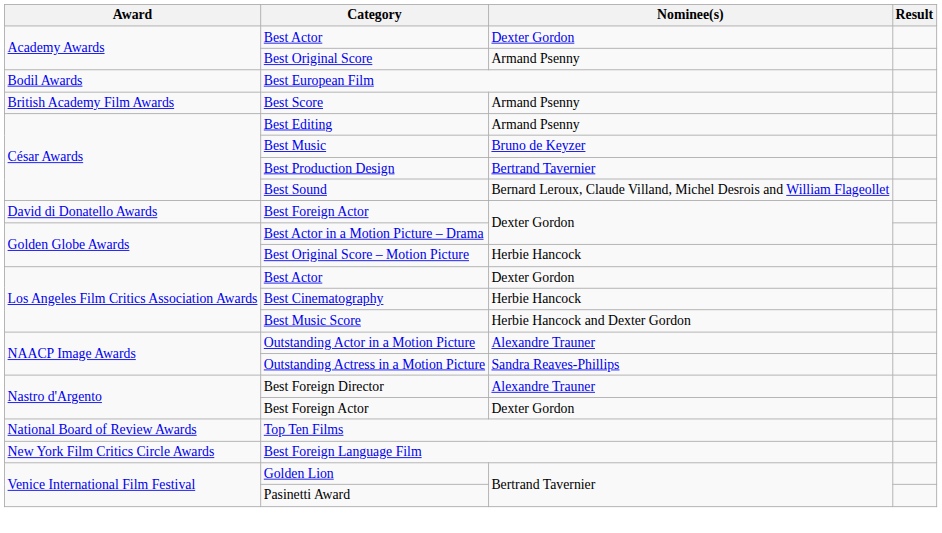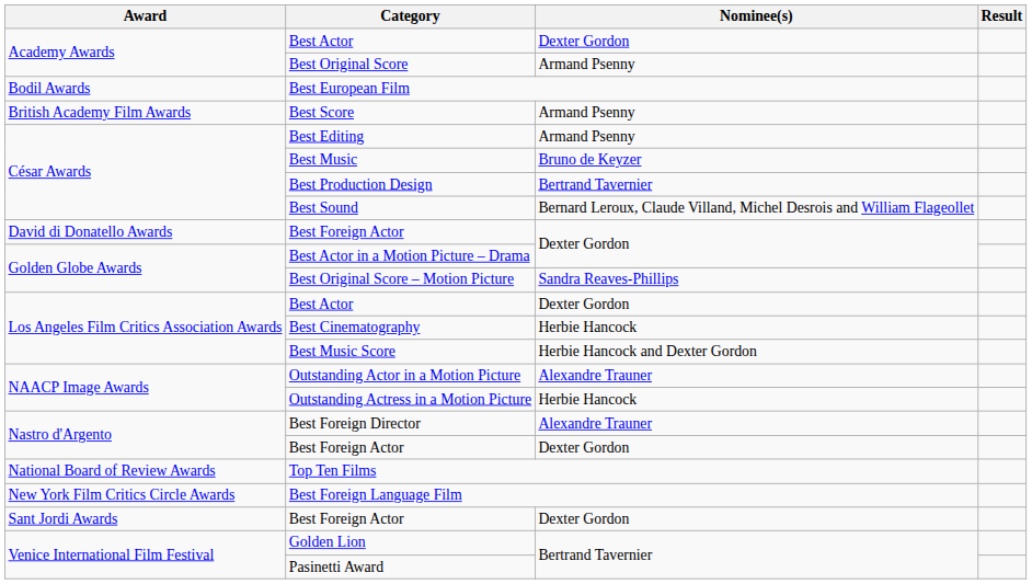Best Original Score – Motion Picture | Nominee(s): Herbie Hancock -> Sandra Reaves-Phillips
Outstanding Actress in a Motion Picture | Nominee(s): Sandra Reaves-Phillips -> Herbie Hancock
+ row: Sant Jordi Awards | Best Foreign Actor | Dexter Gordon
